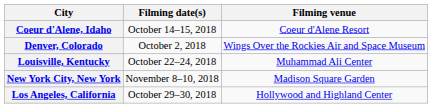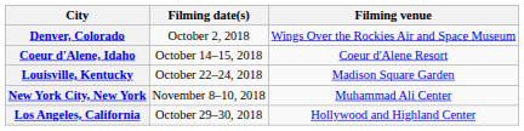rows swapped: Denver, Colorado <-> Coeur d'Alene, Idaho
Louisville, Kentucky | Filming venue: Muhammad Ali Center -> Madison Square Garden
New York City, New York | Filming venue: Madison Square Garden -> Muhammad Ali Center
